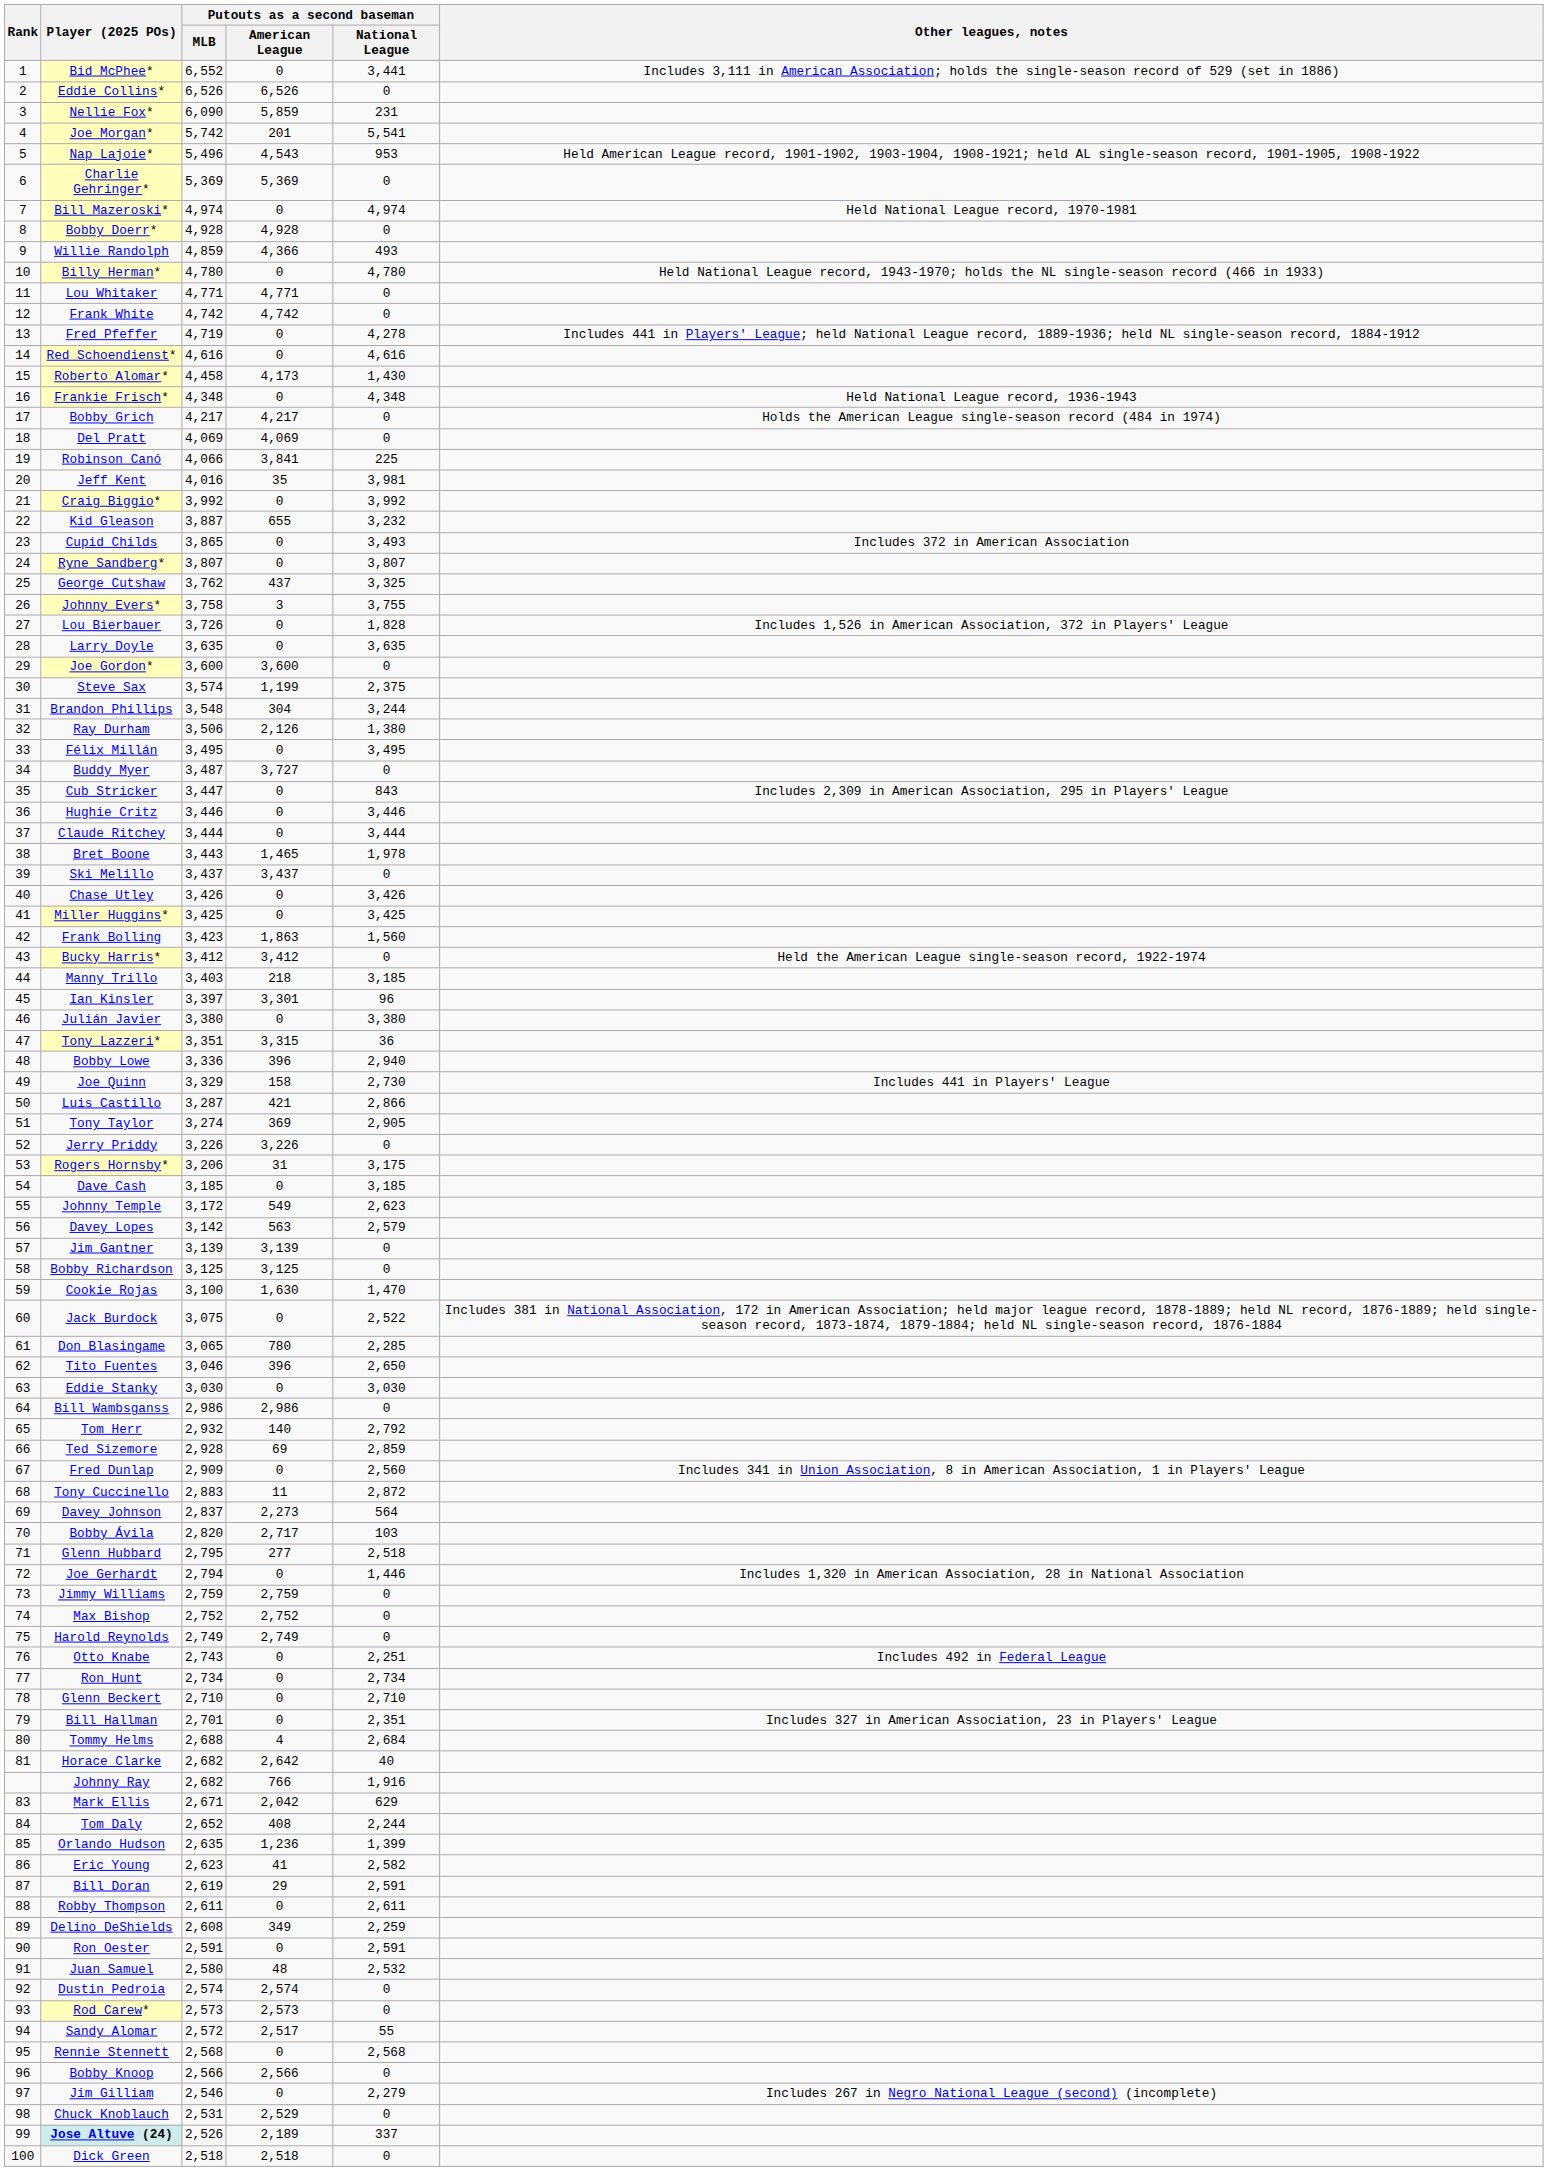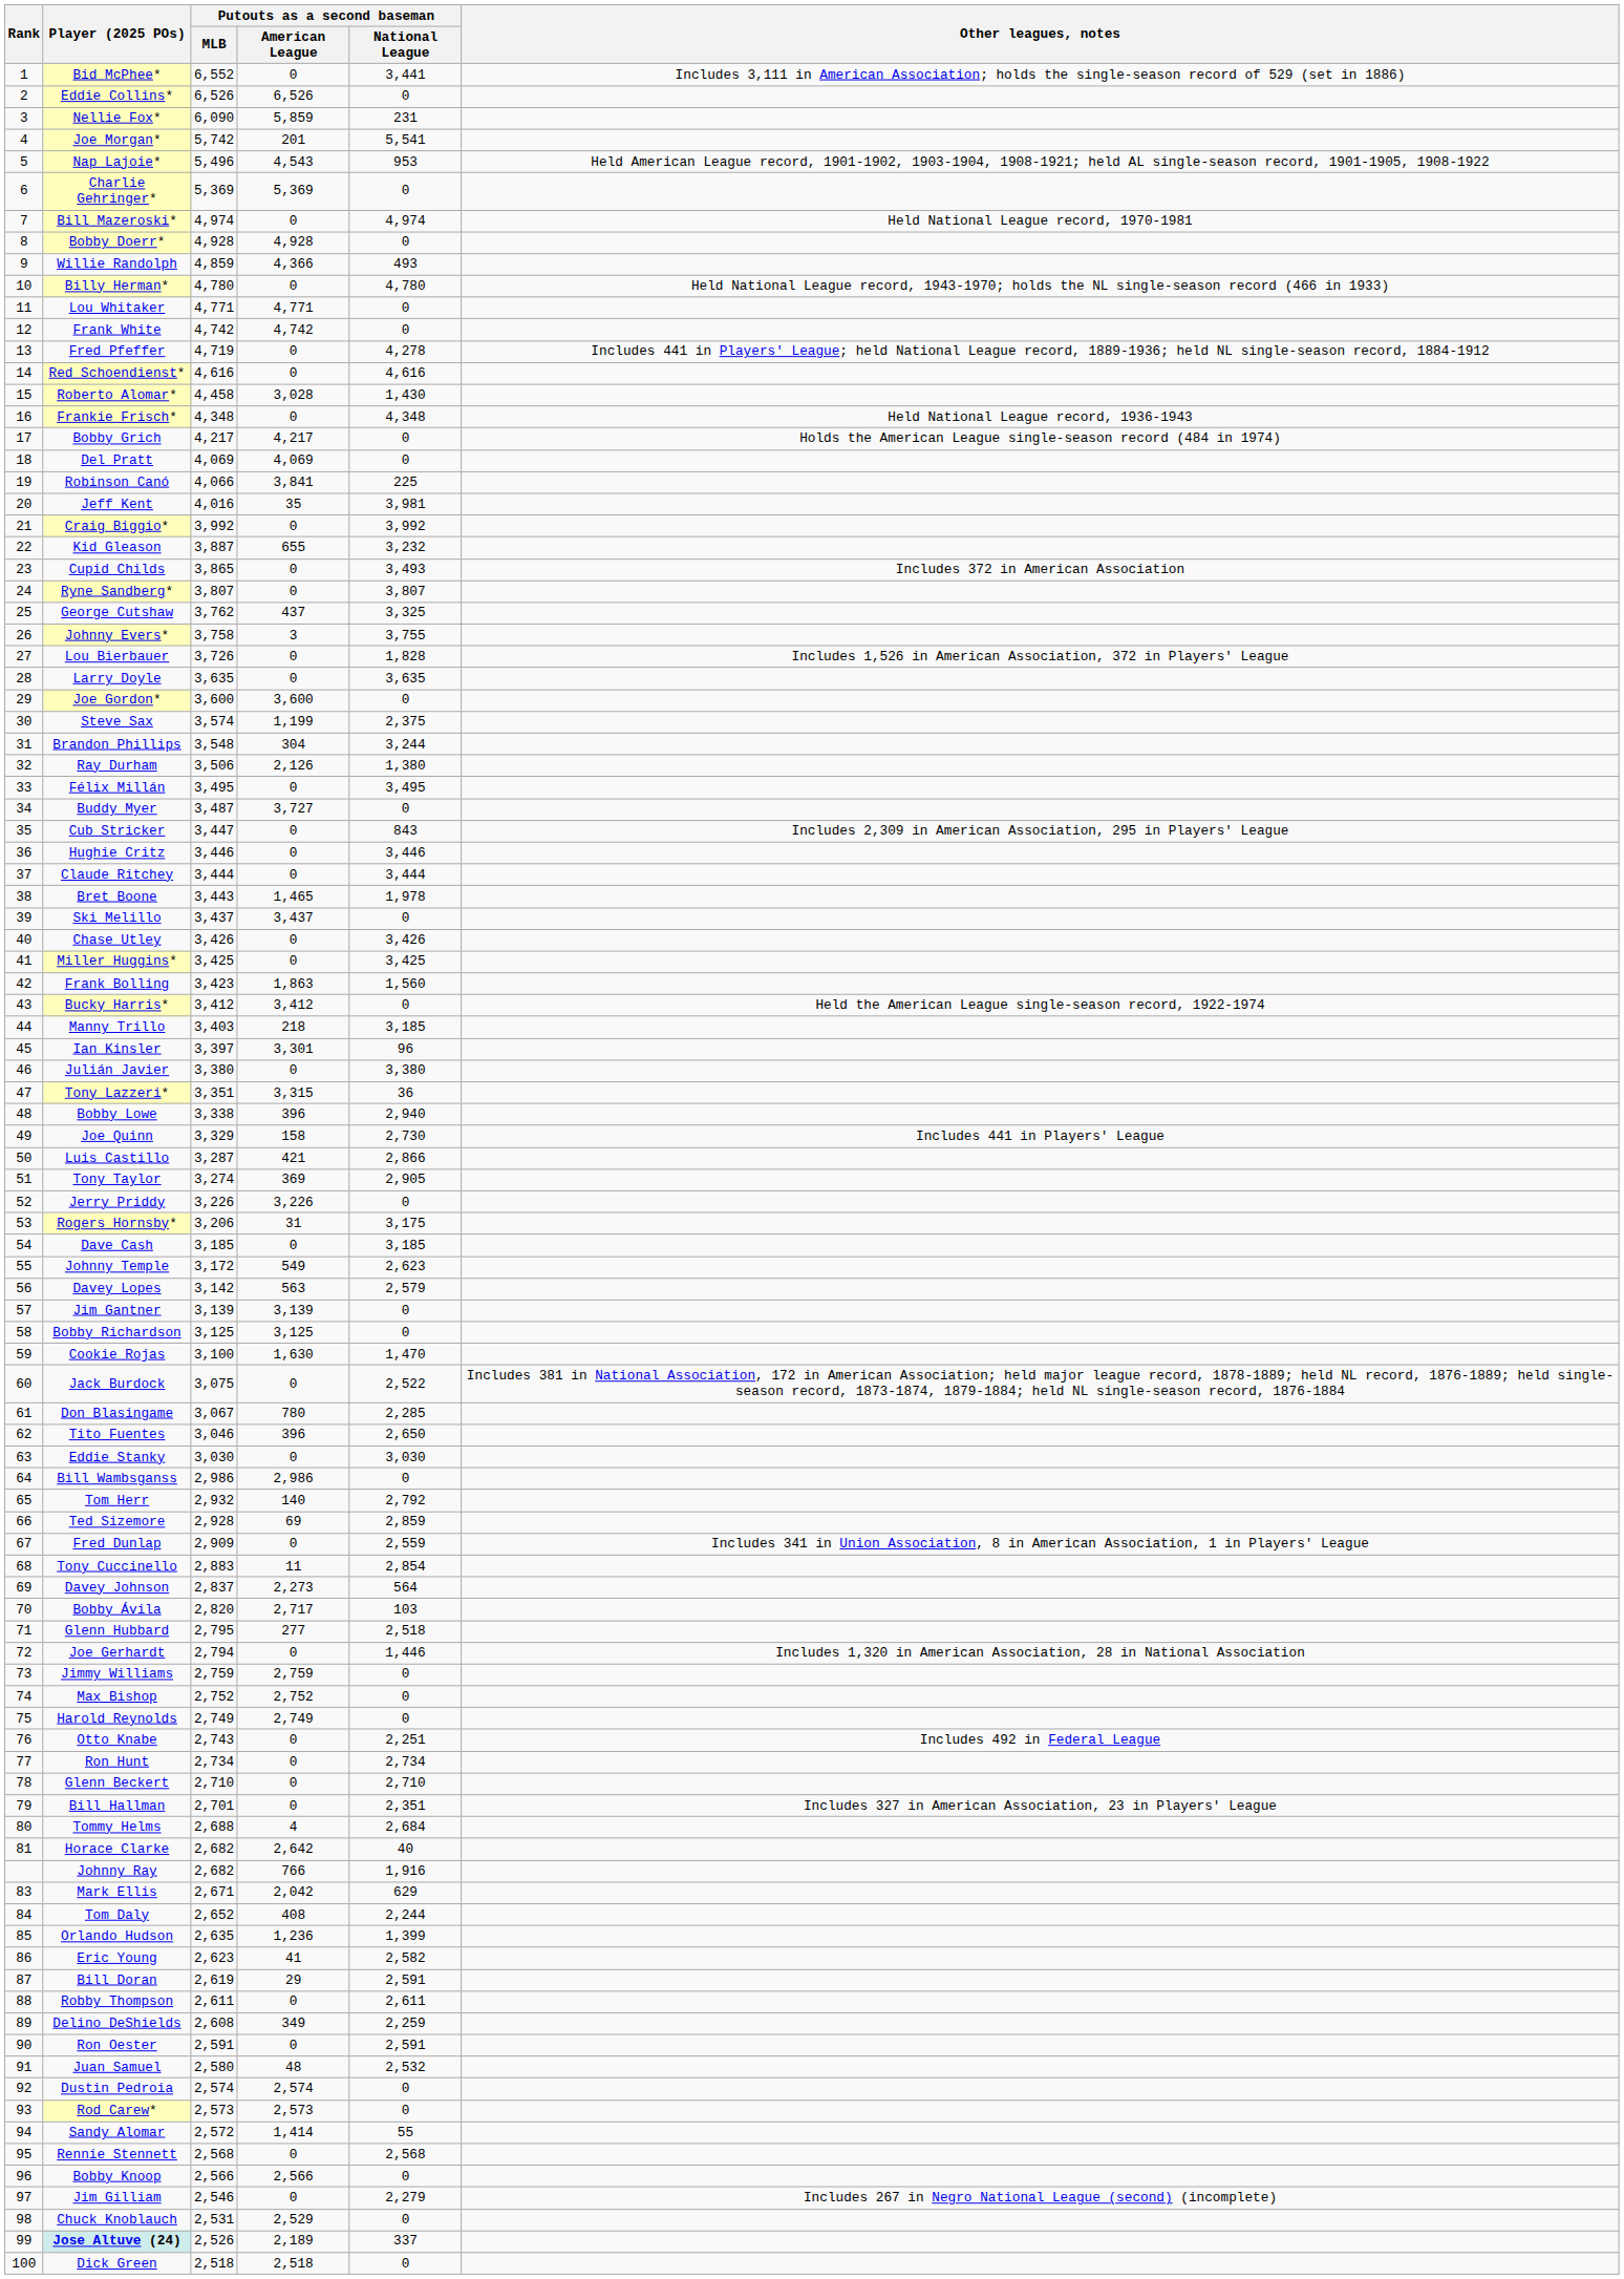Roberto Alomar* | Putouts as a second baseman / American League: 4,173 -> 3,028
Bobby Lowe | Putouts as a second baseman / MLB: 3,336 -> 3,338
Don Blasingame | Putouts as a second baseman / MLB: 3,065 -> 3,067
Fred Dunlap | Putouts as a second baseman / National League: 2,560 -> 2,559
Tony Cuccinello | Putouts as a second baseman / National League: 2,872 -> 2,854
Sandy Alomar | Putouts as a second baseman / American League: 2,517 -> 1,414
